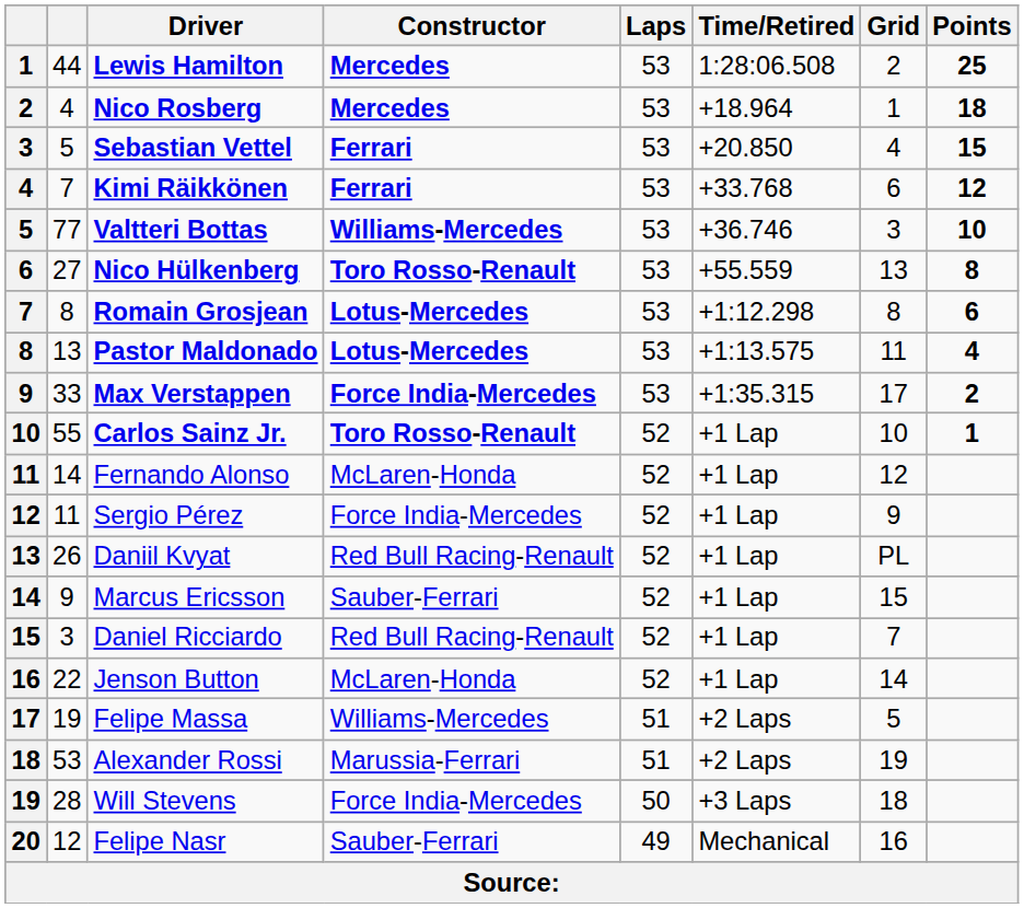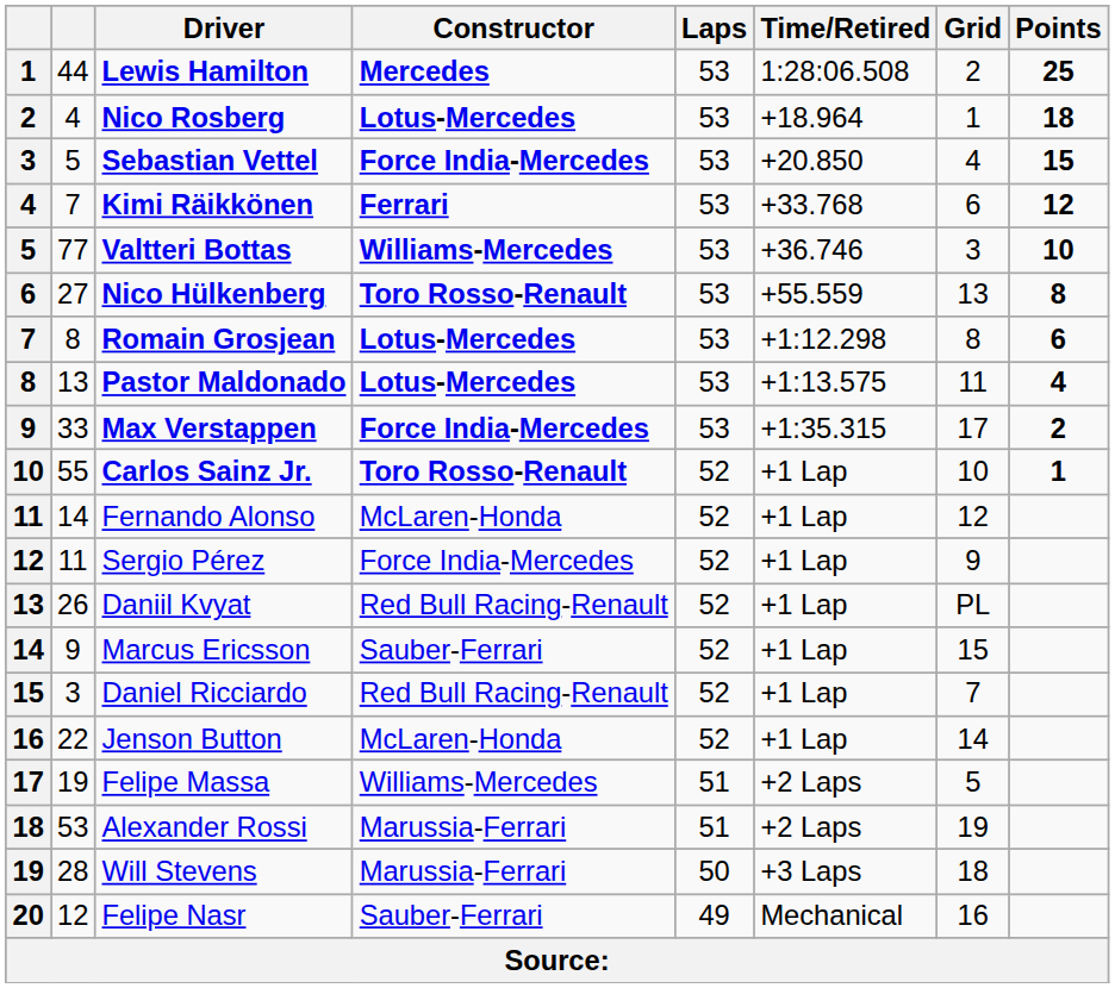Nico Rosberg | Constructor: Mercedes -> Lotus-Mercedes
Sebastian Vettel | Constructor: Ferrari -> Force India-Mercedes
Will Stevens | Constructor: Force India-Mercedes -> Marussia-Ferrari
